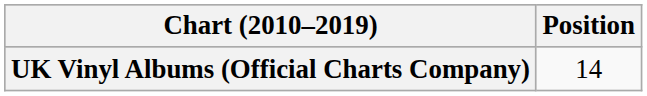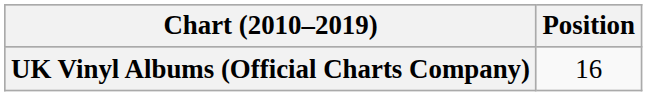UK Vinyl Albums (Official Charts Company) | Position: 14 -> 16
